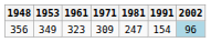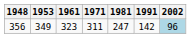356 | 1971: 309 -> 311
356 | 1991: 154 -> 142
